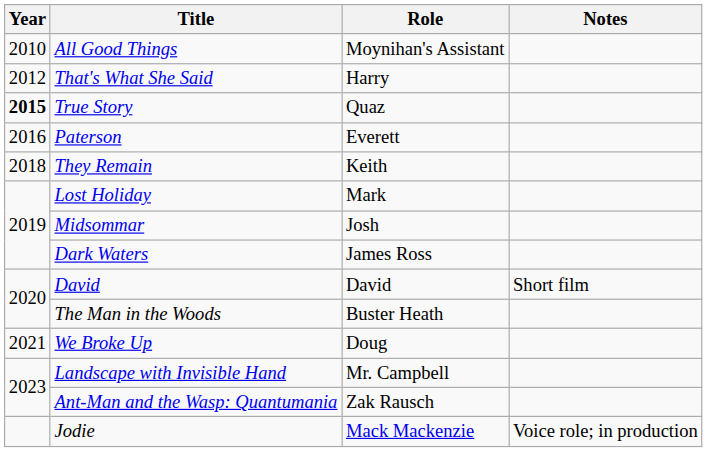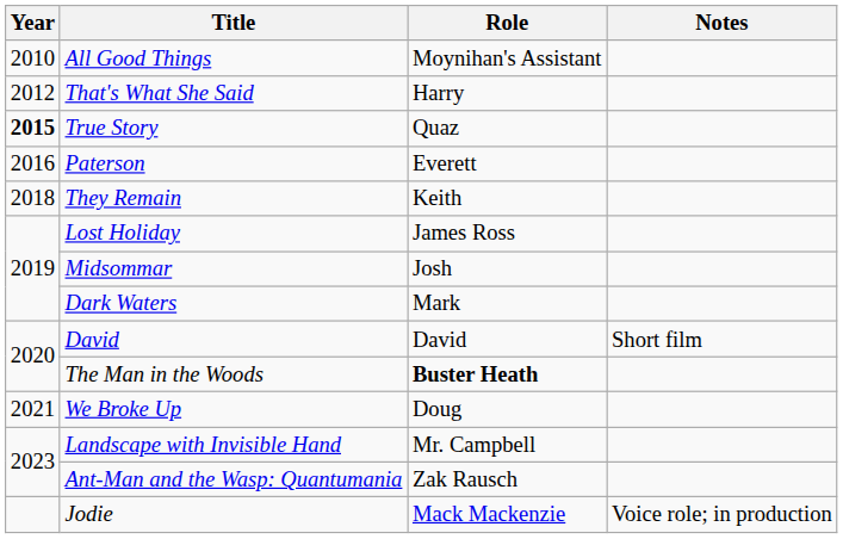Lost Holiday | Role: Mark -> James Ross
Dark Waters | Role: James Ross -> Mark
The Man in the Woods | Role: normal -> bold
